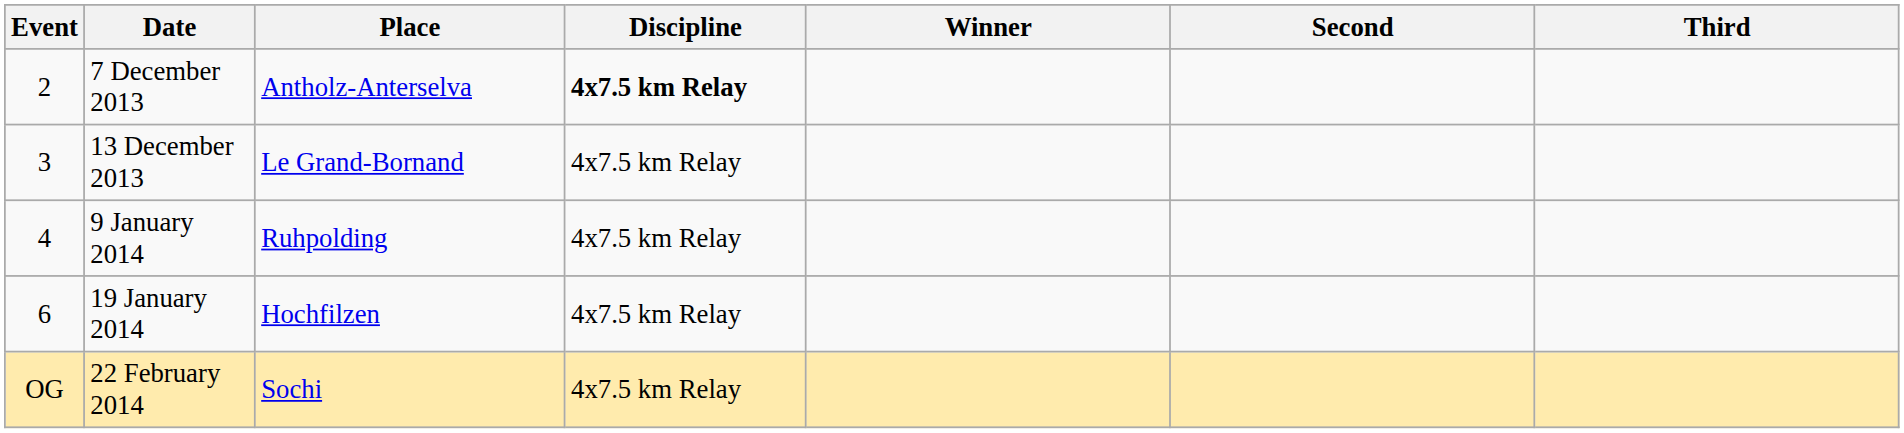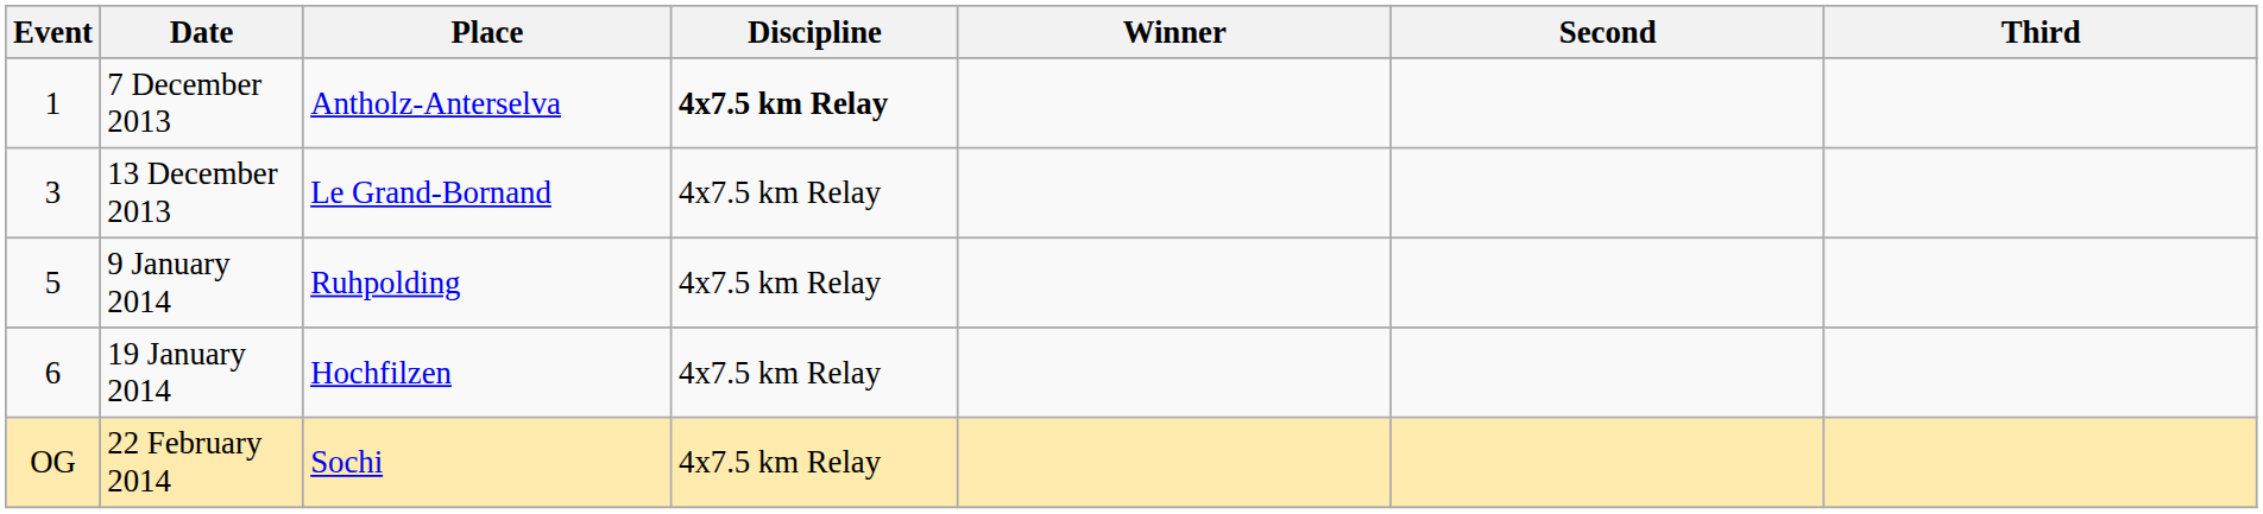7 December 2013 | Event: 2 -> 1
9 January 2014 | Event: 4 -> 5
